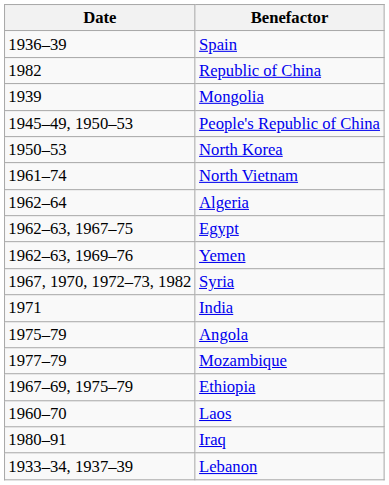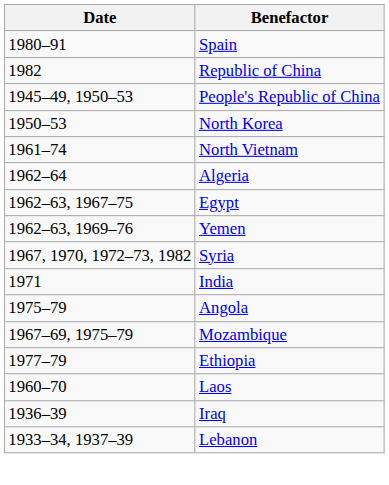Spain | Date: 1936–39 -> 1980–91
- row: 1939 | Mongolia
Mozambique | Date: 1977–79 -> 1967–69, 1975–79
Ethiopia | Date: 1967–69, 1975–79 -> 1977–79
Iraq | Date: 1980–91 -> 1936–39
